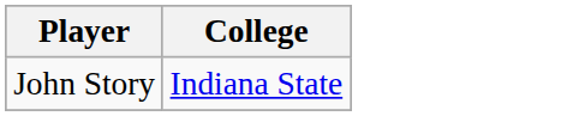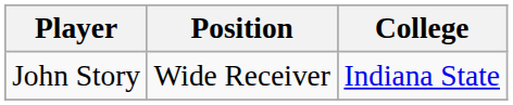+ column: Position | Wide Receiver
